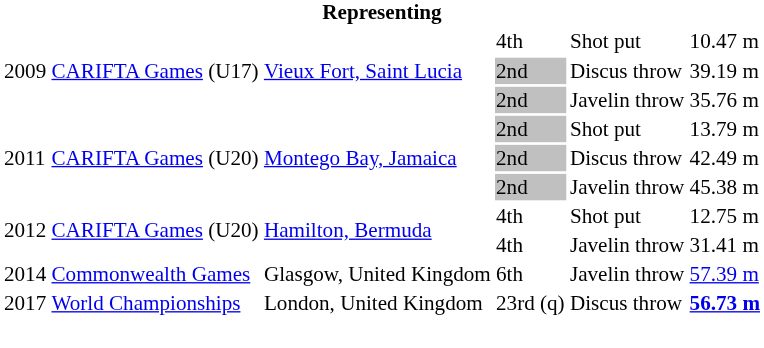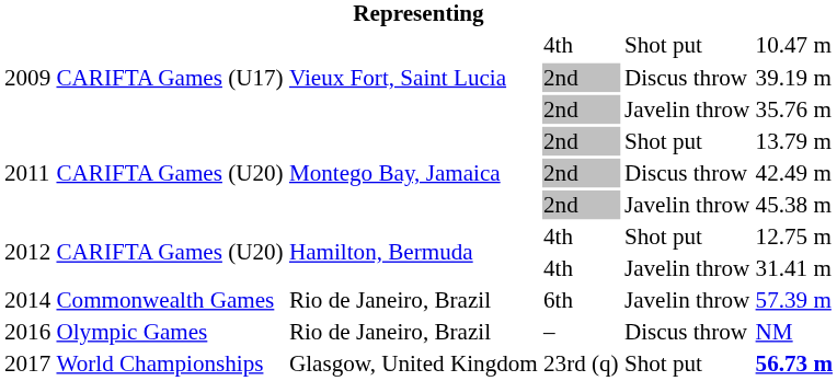2014 | column 3: Glasgow, United Kingdom -> Rio de Janeiro, Brazil
+ row: 2016 | Olympic Games | Rio de Janeiro, Brazil | – | Discus throw | NM
2017 | column 3: London, United Kingdom -> Glasgow, United Kingdom
2017 | column 5: Discus throw -> Shot put
